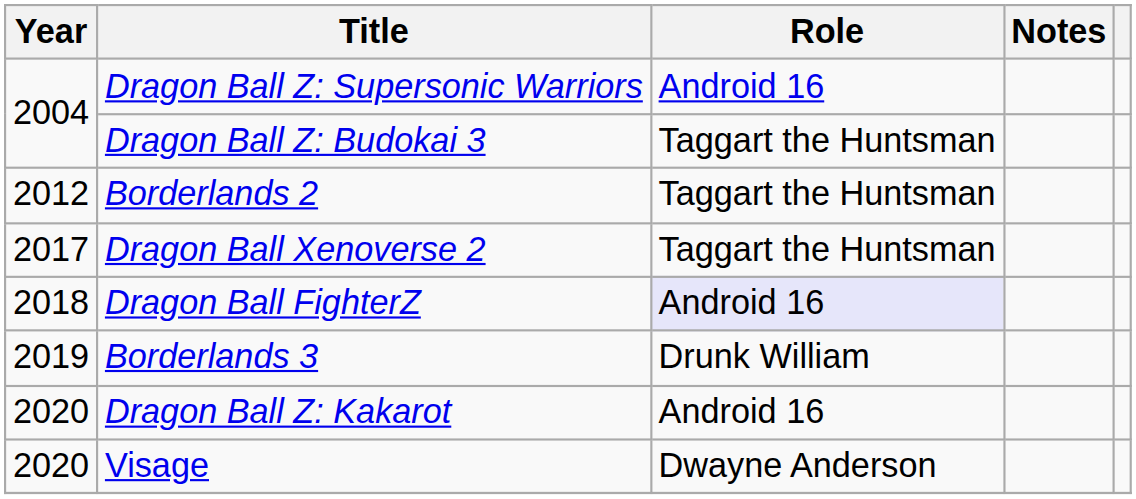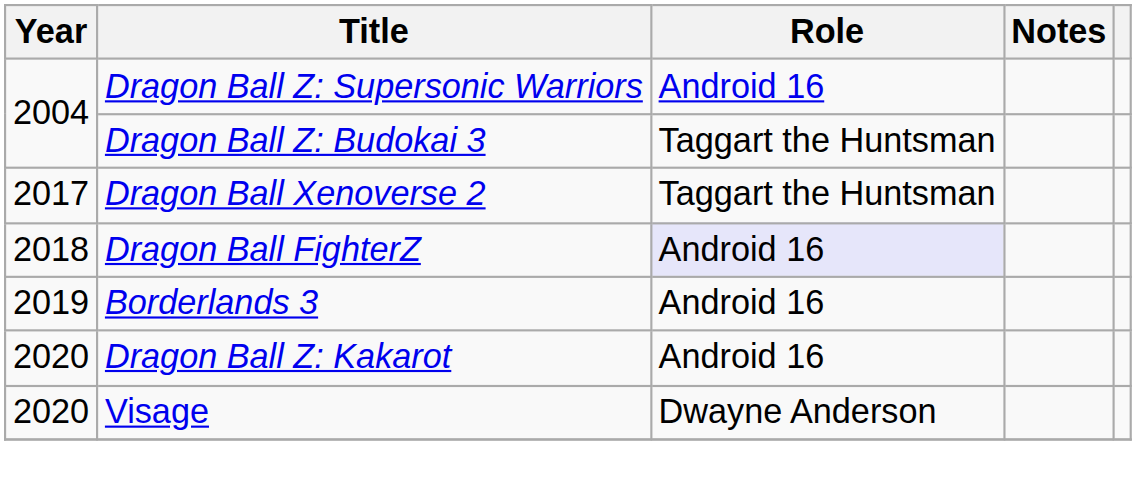- row: 2012 | Borderlands 2 | Taggart the Huntsman
Borderlands 3 | Role: Drunk William -> Android 16
